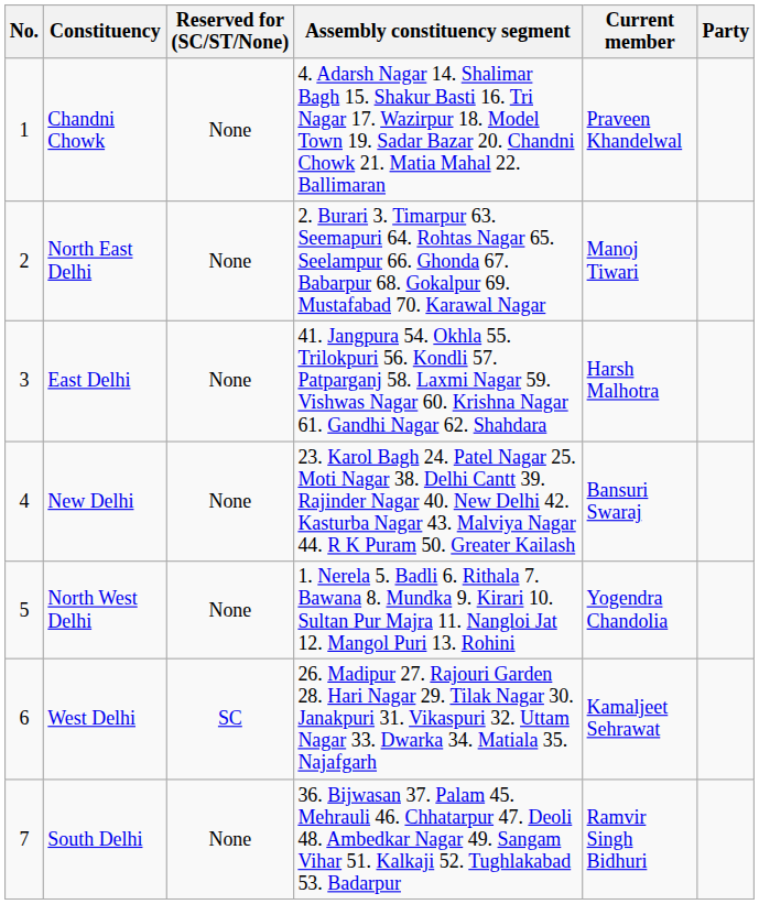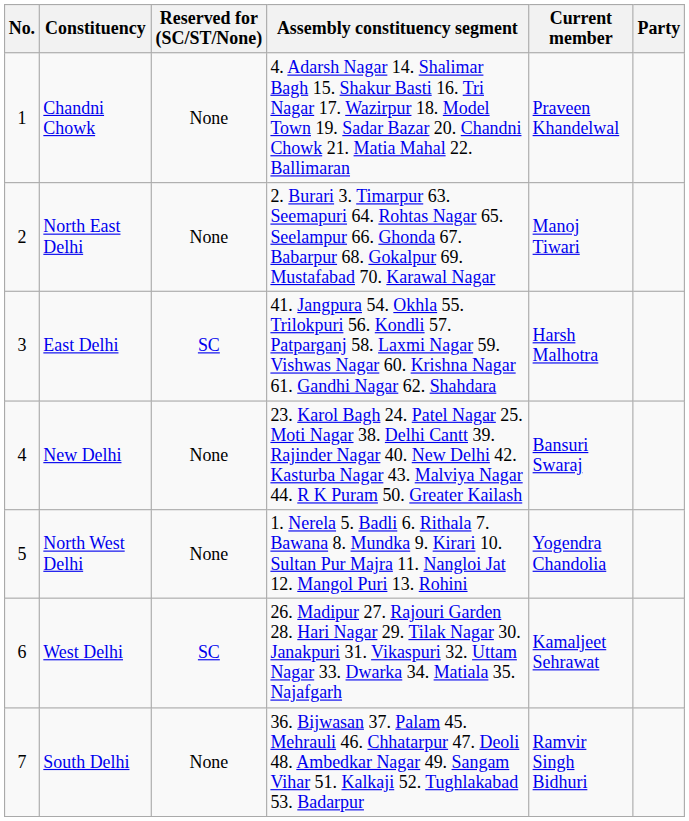East Delhi | Reserved for (SC/ST/None): None -> SC
